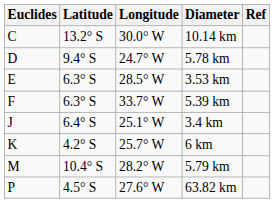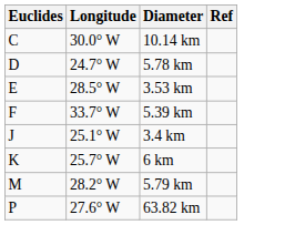- column: Latitude | 13.2° S | 9.4° S | 6.3° S | 6.3° S | 6.4° S | 4.2° S | 10.4° S | 4.5° S
